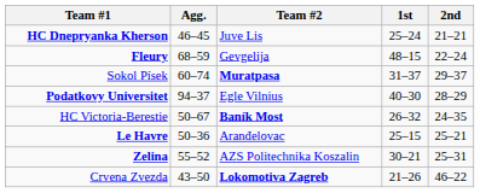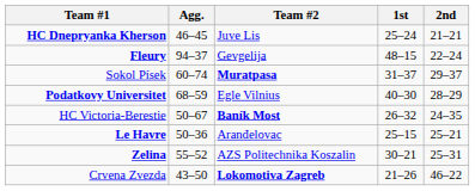Fleury | Agg.: 68–59 -> 94–37
Podatkovy Universitet | Agg.: 94–37 -> 68–59
